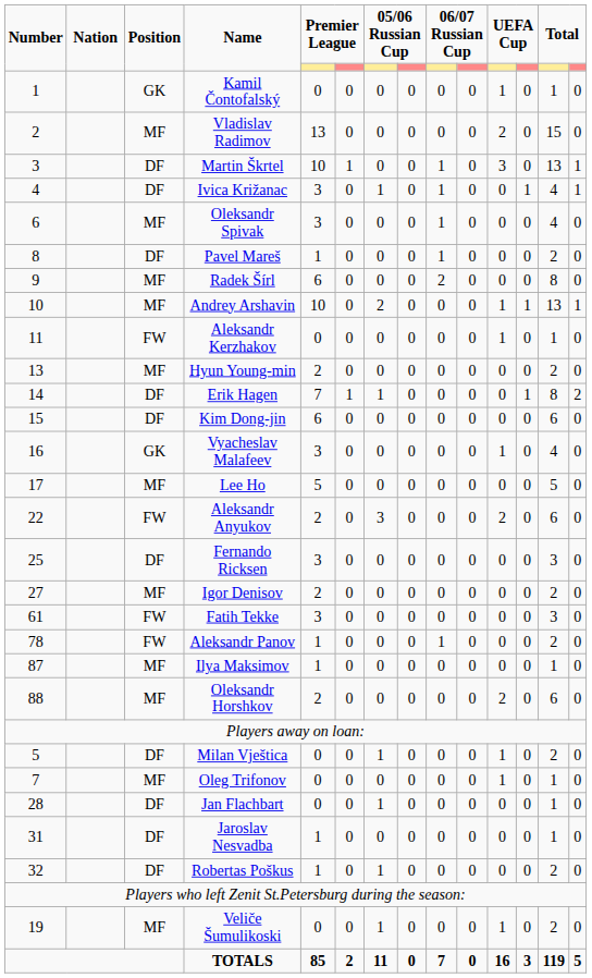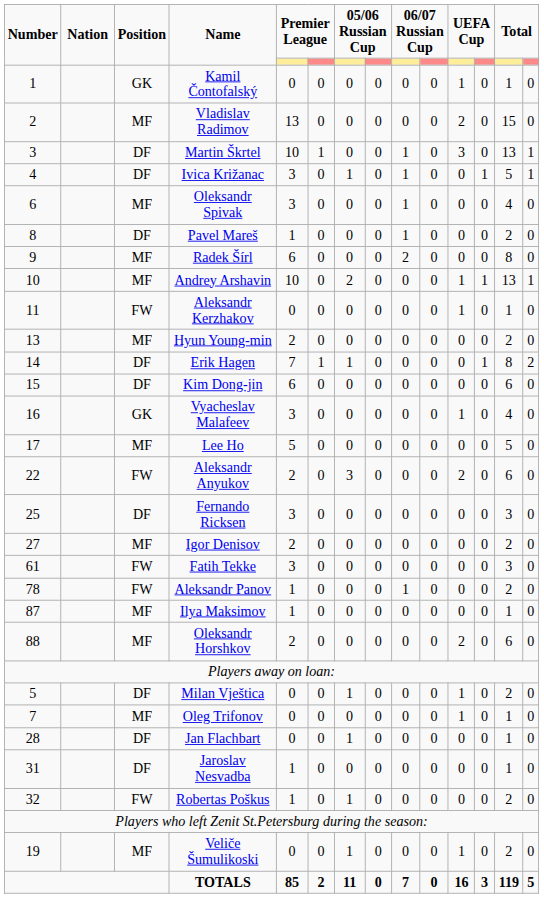Ivica Križanac | column 13: 4 -> 5
Robertas Poškus | Position: DF -> FW
